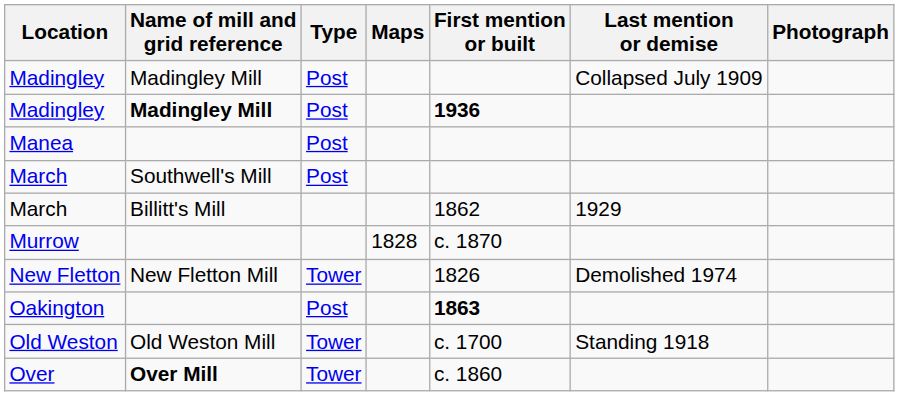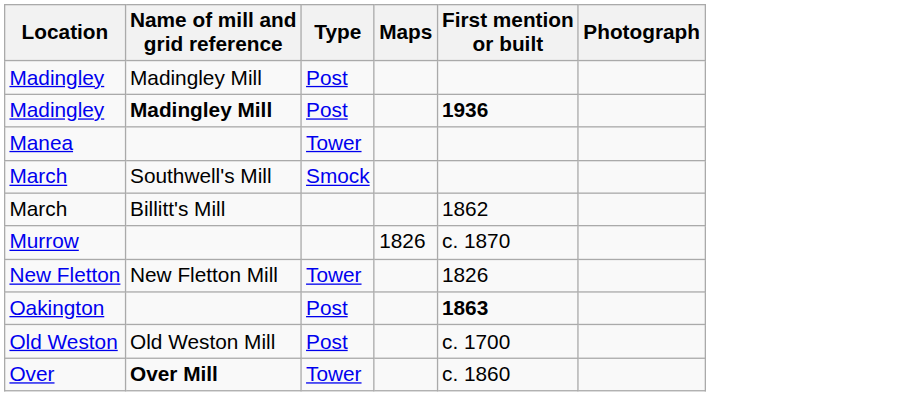- column: Last mention or demise | Collapsed July 1909 | 1929 | Demolished 1974 | Standing 1918
Manea | Type: Post -> Tower
March / Southwell's Mill | Type: Post -> Smock
Murrow | Maps: 1828 -> 1826
Old Weston | Type: Tower -> Post
